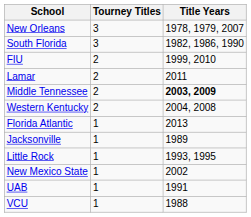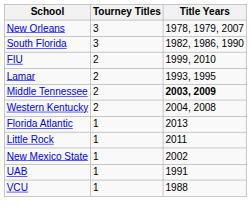Lamar | Title Years: 2011 -> 1993, 1995
- row: Jacksonville | 1 | 1989
Little Rock | Title Years: 1993, 1995 -> 2011
